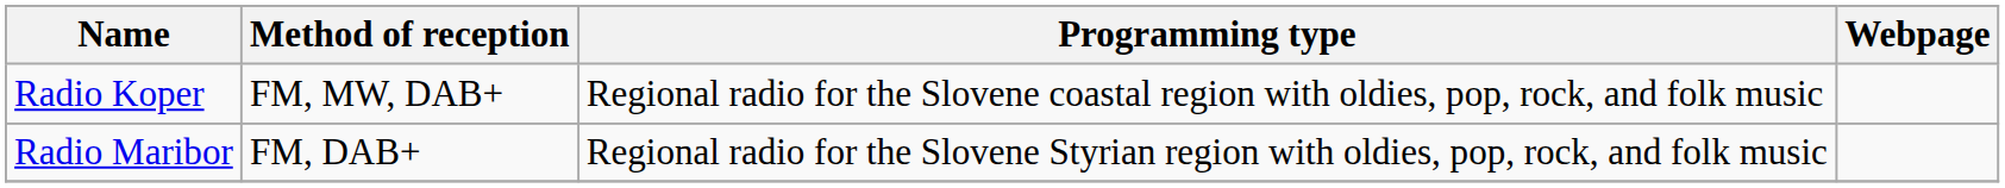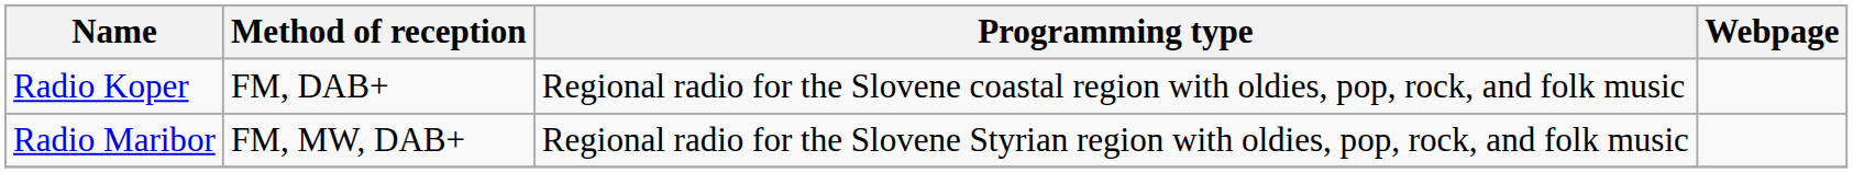Radio Koper | Method of reception: FM, MW, DAB+ -> FM, DAB+
Radio Maribor | Method of reception: FM, DAB+ -> FM, MW, DAB+
